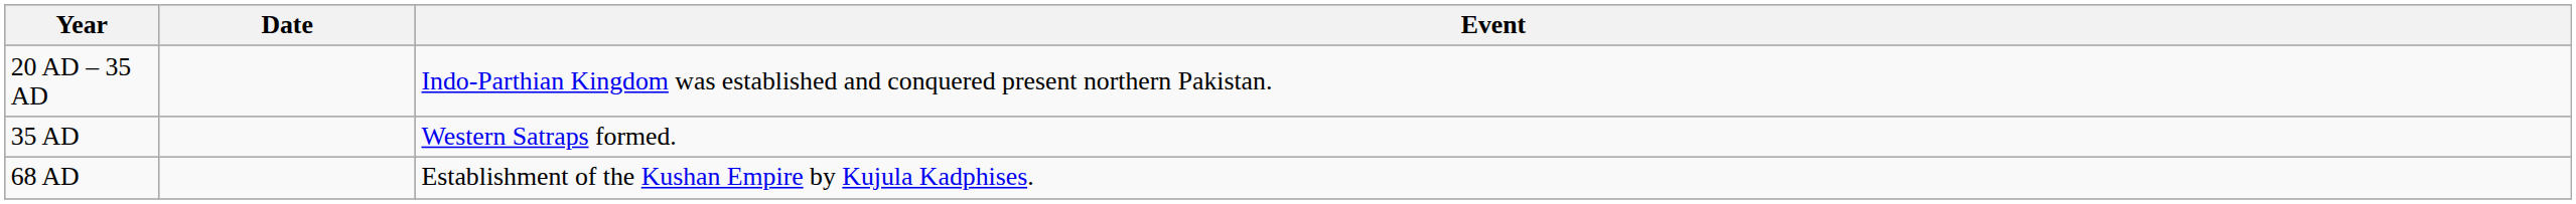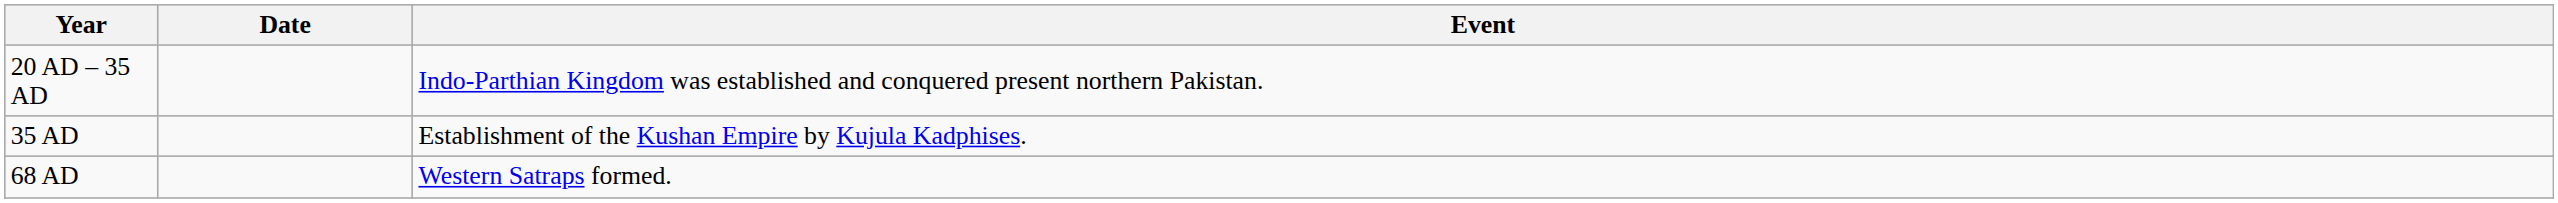35 AD | Event: Western Satraps formed. -> Establishment of the Kushan Empire by Kujula Kadphises.
68 AD | Event: Establishment of the Kushan Empire by Kujula Kadphises. -> Western Satraps formed.
